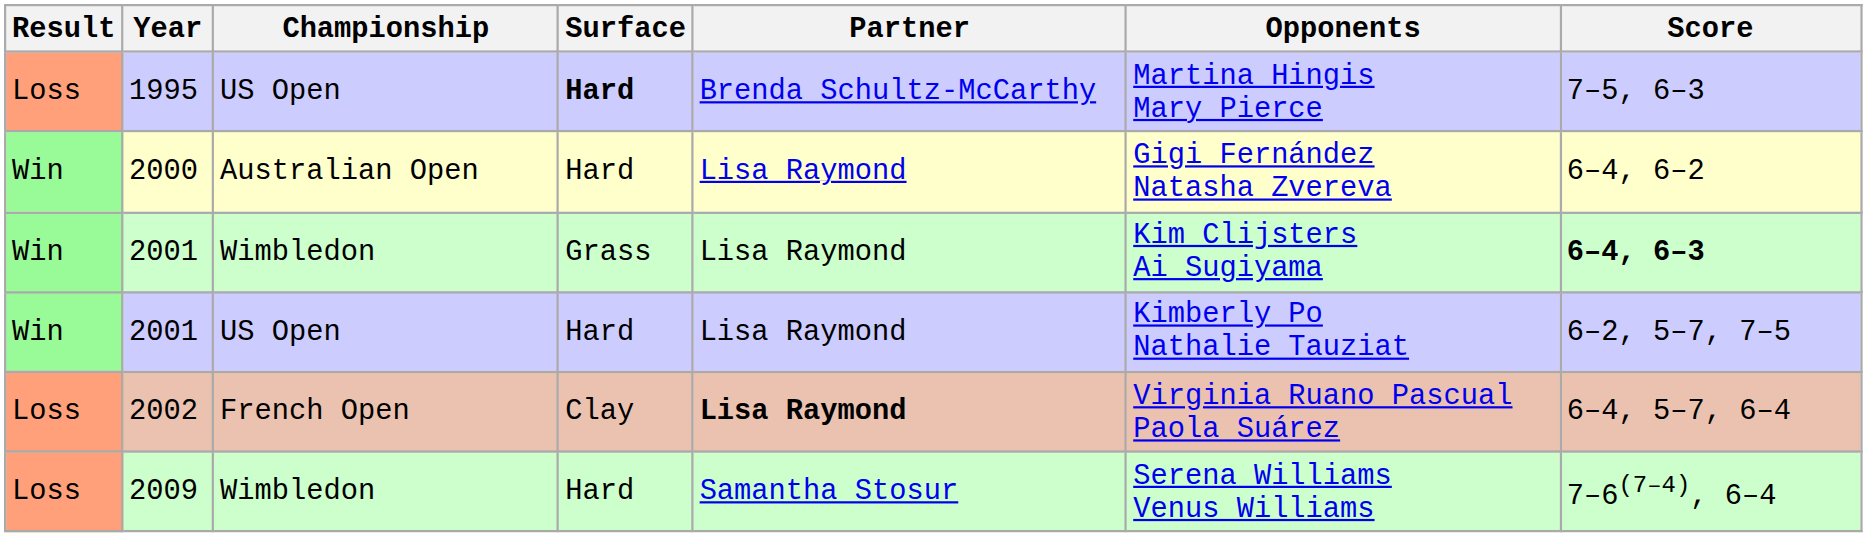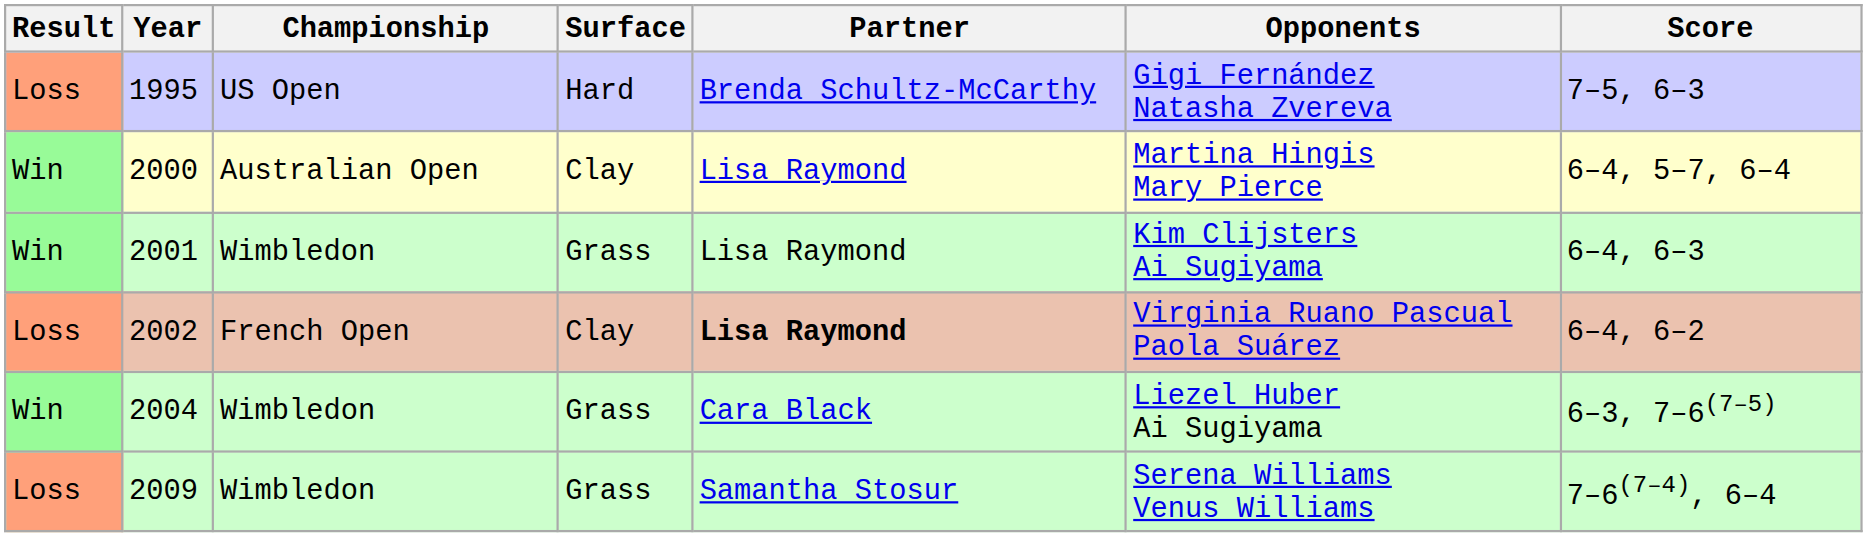1995 | Surface: bold -> normal
1995 | Opponents: Martina Hingis Mary Pierce -> Gigi Fernández Natasha Zvereva
2000 | Surface: Hard -> Clay
2000 | Opponents: Gigi Fernández Natasha Zvereva -> Martina Hingis Mary Pierce
2000 | Score: 6–4, 6–2 -> 6–4, 5–7, 6–4
2001 / Wimbledon | Score: bold -> normal
- row: Win | 2001 | US Open | Hard | Lisa Raymond | Kimberly Po Nathalie Tauziat | 6–2, 5–7, 7–5
2002 | Score: 6–4, 5–7, 6–4 -> 6–4, 6–2
+ row: Win | 2004 | Wimbledon | Grass | Cara Black | Liezel Huber Ai Sugiyama | 6–3, 7–6(7–5)
2009 | Surface: Hard -> Grass
